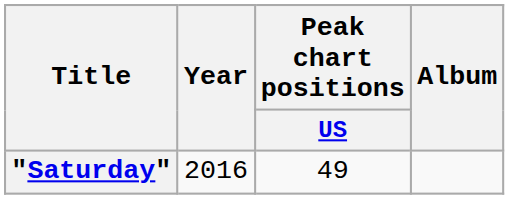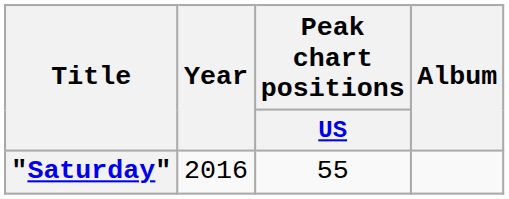"Saturday" | Peak chart positions / US: 49 -> 55
